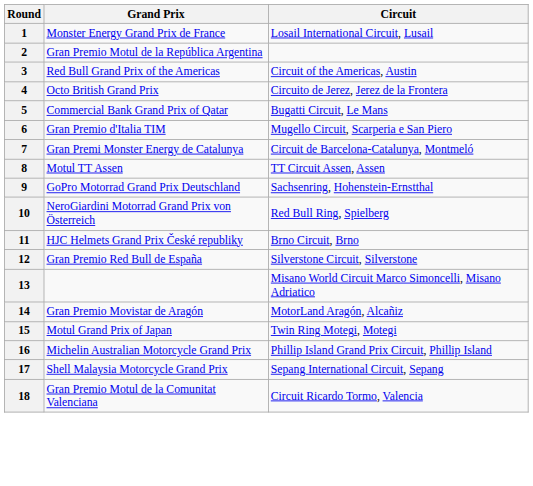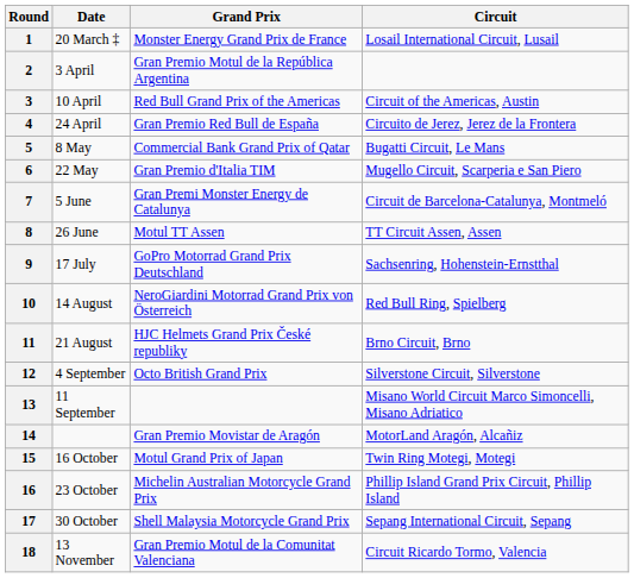+ column: Date | 20 March ‡ | 3 April | 10 April | 24 April | 8 May | 22 May | 5 June | 26 June | 17 July | 14 August | 21 August | 4 September | 11 September | 16 October | 23 October | 30 October | 13 November
4 | Grand Prix: Octo British Grand Prix -> Gran Premio Red Bull de España
12 | Grand Prix: Gran Premio Red Bull de España -> Octo British Grand Prix
